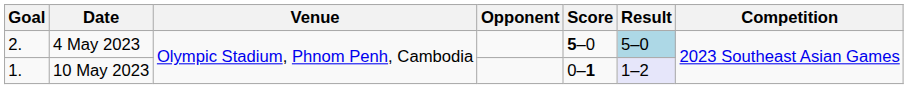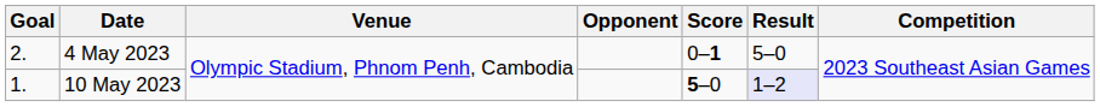4 May 2023 | Score: 5–0 -> 0–1
4 May 2023 | Result: lightblue background -> no background
10 May 2023 | Score: 0–1 -> 5–0
